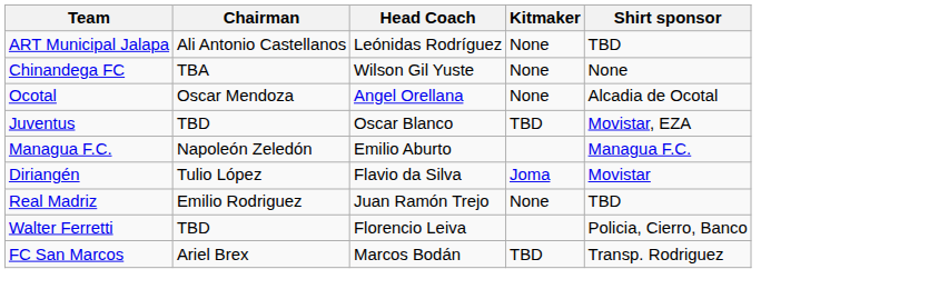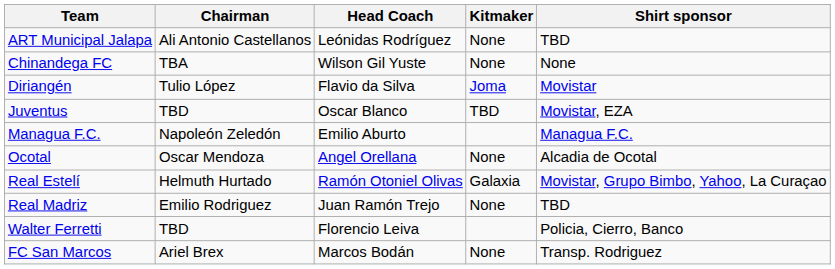rows swapped: Diriangén <-> Ocotal
+ row: Real Estelí | Helmuth Hurtado | Ramón Otoniel Olivas | Galaxia | Movistar, Grupo Bimbo, Yahoo, La Curaçao
FC San Marcos | Kitmaker: TBD -> None
